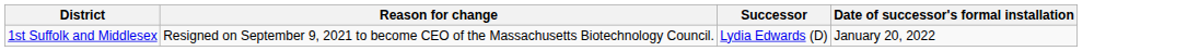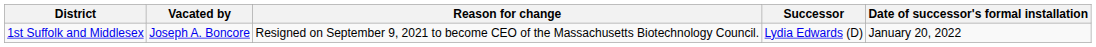+ column: Vacated by | Joseph A. Boncore
